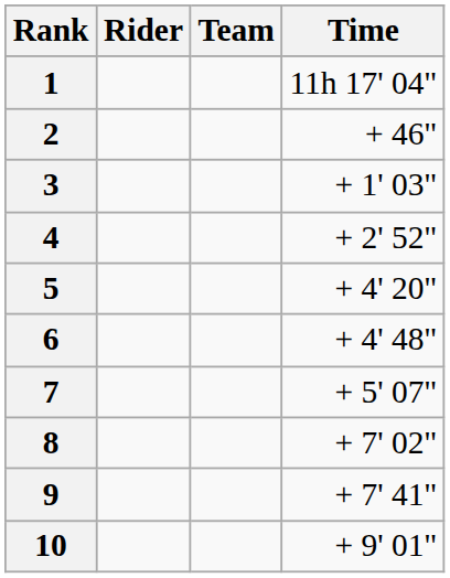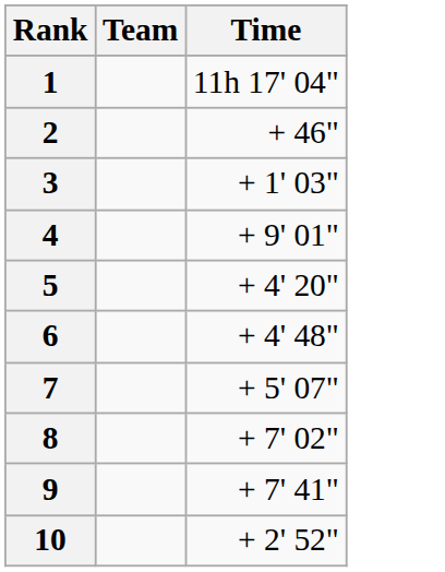- column: Rider
4 | Time: + 2' 52" -> + 9' 01"
10 | Time: + 9' 01" -> + 2' 52"
